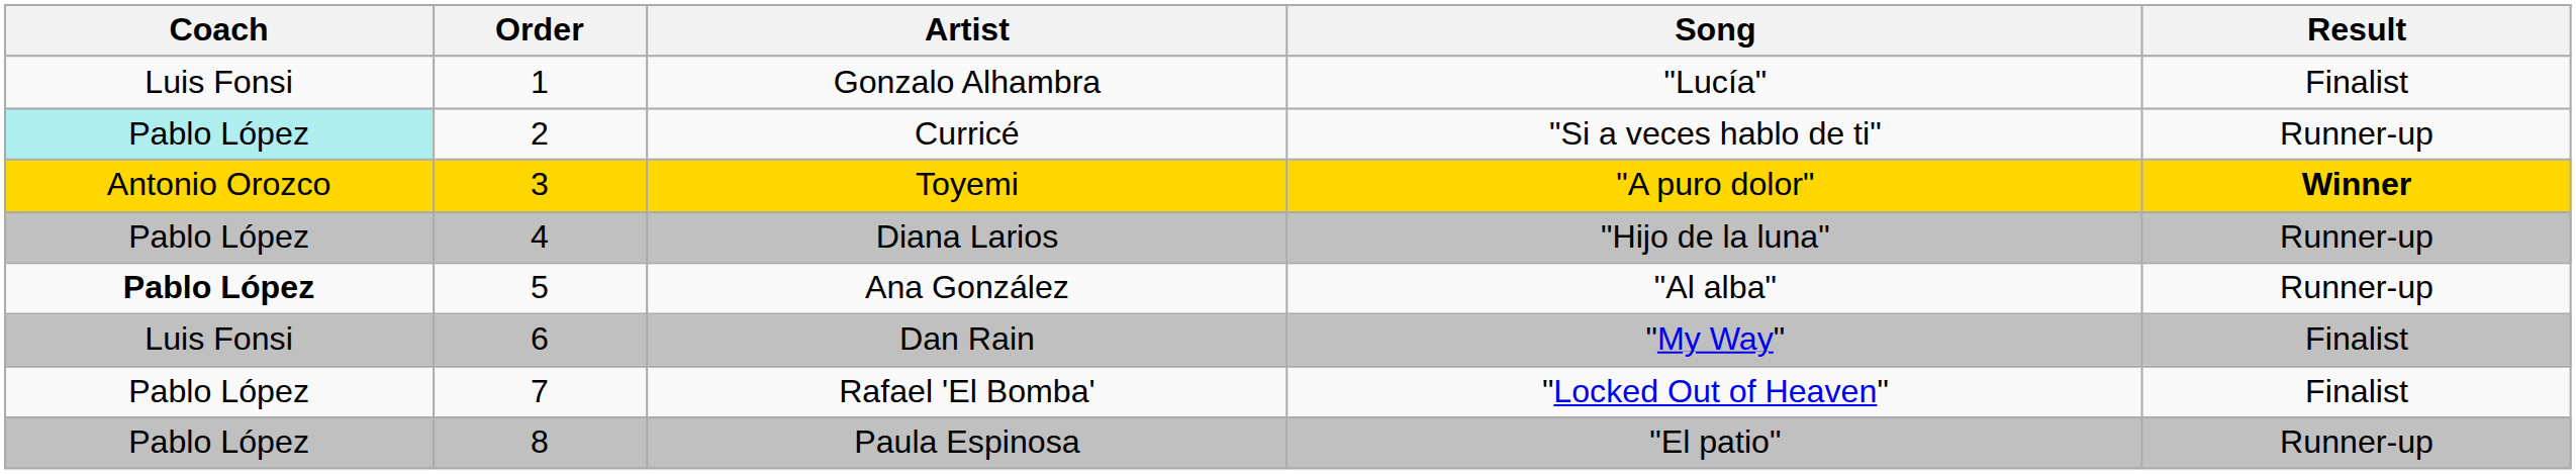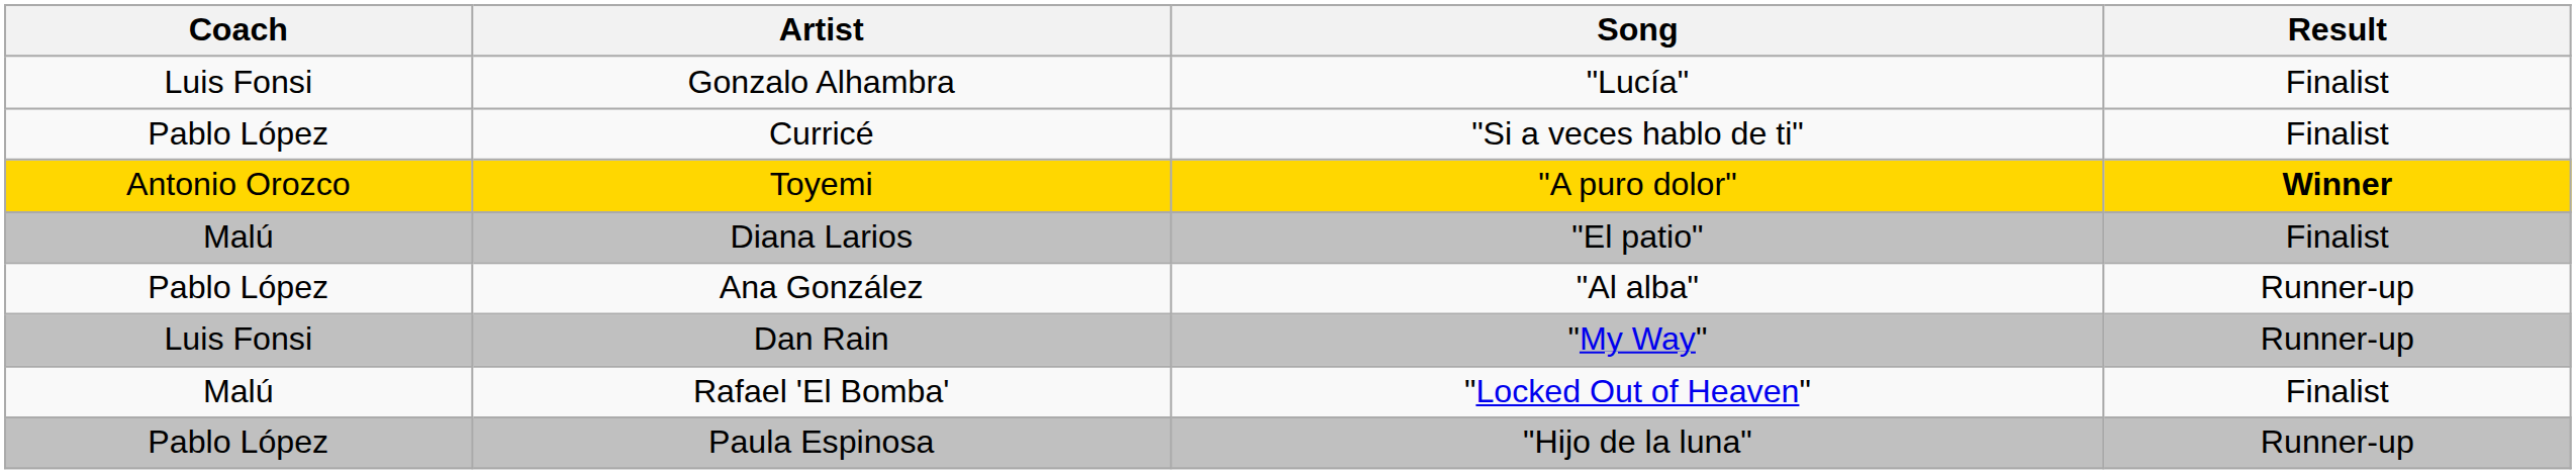- column: Order | 1 | 2 | 3 | 4 | 5 | 6 | 7 | 8
Curricé | Coach: paleturquoise background -> no background
Curricé | Result: Runner-up -> Finalist
Diana Larios | Coach: Pablo López -> Malú
Diana Larios | Song: "Hijo de la luna" -> "El patio"
Diana Larios | Result: Runner-up -> Finalist
Ana González | Coach: bold -> normal
Dan Rain | Result: Finalist -> Runner-up
Rafael 'El Bomba' | Coach: Pablo López -> Malú
Paula Espinosa | Song: "El patio" -> "Hijo de la luna"
